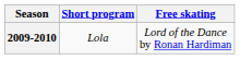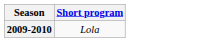- column: Free skating | Lord of the Dance by Ronan Hardiman
